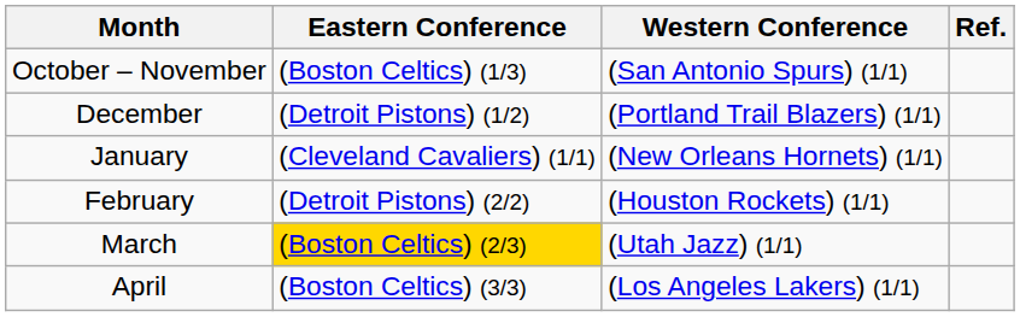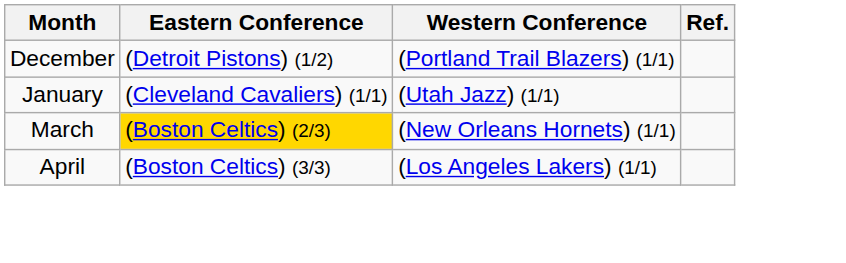- row: October – November | (Boston Celtics) (1/3) | (San Antonio Spurs) (1/1)
January | Western Conference: (New Orleans Hornets) (1/1) -> (Utah Jazz) (1/1)
- row: February | (Detroit Pistons) (2/2) | (Houston Rockets) (1/1)
March | Western Conference: (Utah Jazz) (1/1) -> (New Orleans Hornets) (1/1)
